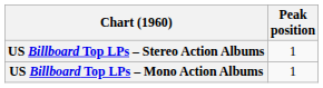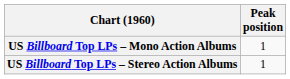rows swapped: US Billboard Top LPs – Mono Action Albums <-> US Billboard Top LPs – Stereo Action Albums
